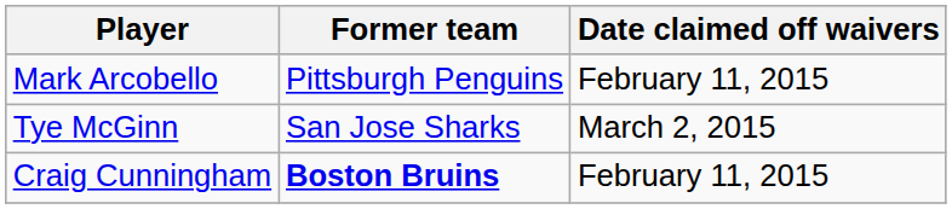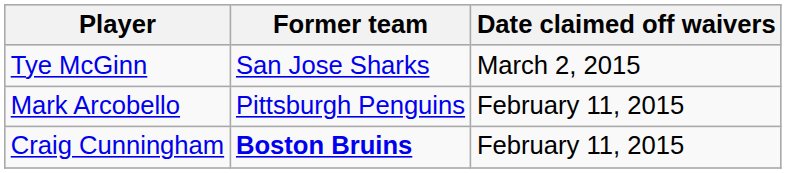rows swapped: Mark Arcobello <-> Tye McGinn
